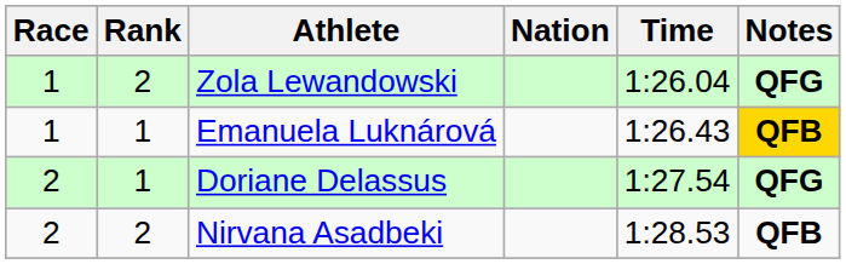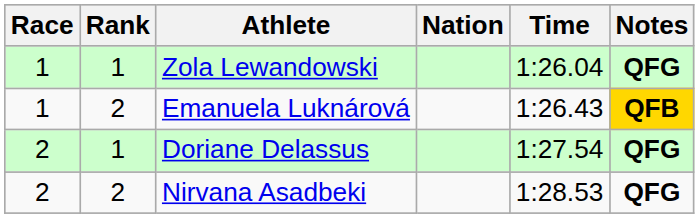Zola Lewandowski | Rank: 2 -> 1
Emanuela Luknárová | Rank: 1 -> 2
Nirvana Asadbeki | Notes: QFB -> QFG
